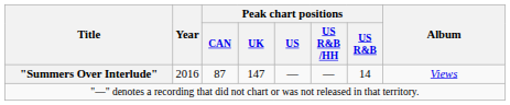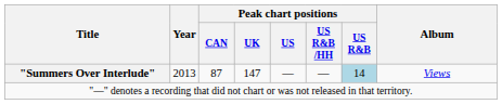"Summers Over Interlude" | Year: 2016 -> 2013
"Summers Over Interlude" | Peak chart positions / US R&B: no background -> lightblue background
